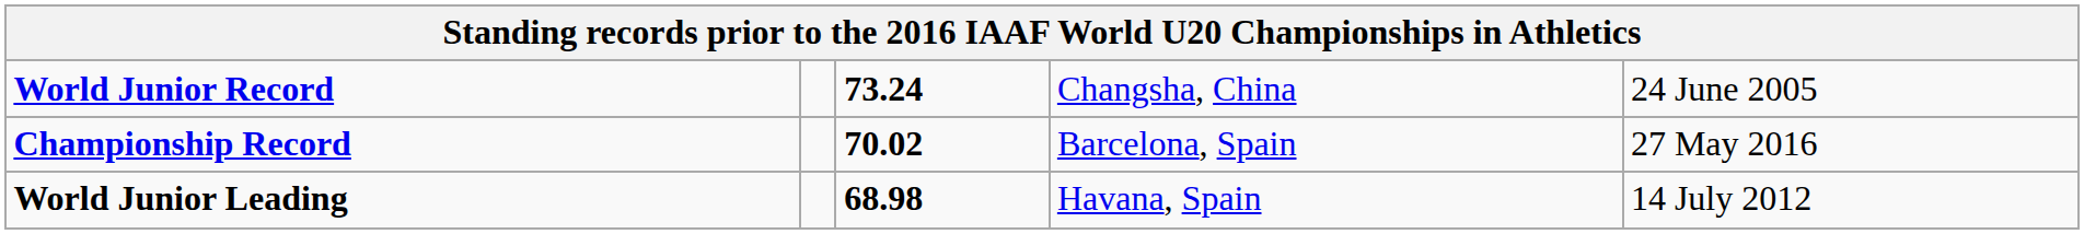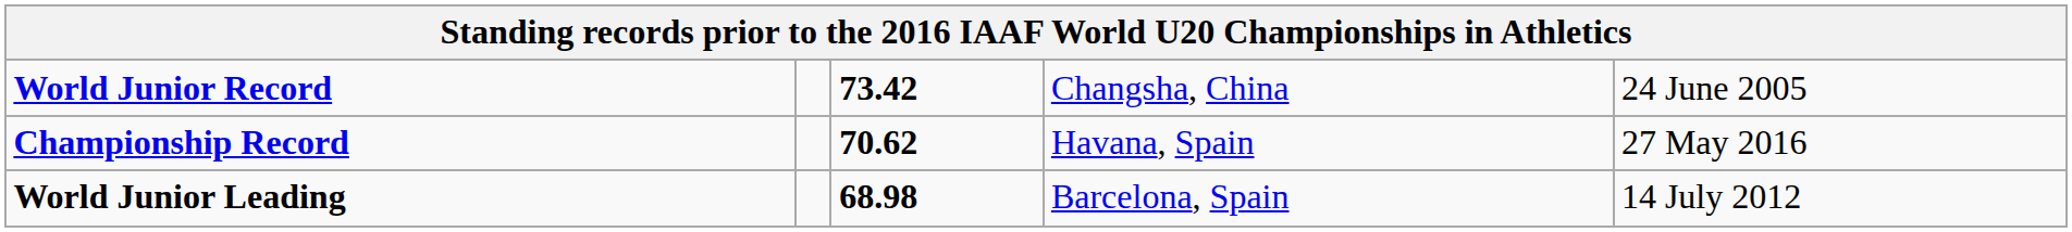World Junior Record | column 3: 73.24 -> 73.42
Championship Record | column 3: 70.02 -> 70.62
Championship Record | column 4: Barcelona, Spain -> Havana, Spain
World Junior Leading | column 4: Havana, Spain -> Barcelona, Spain
